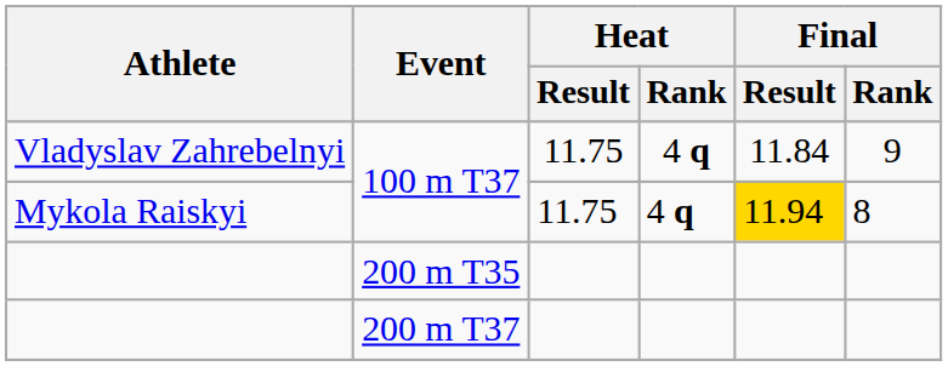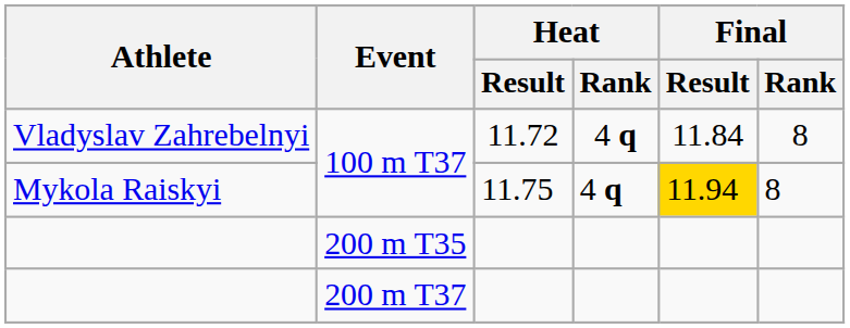Vladyslav Zahrebelnyi | Heat / Result: 11.75 -> 11.72
Vladyslav Zahrebelnyi | Final / Rank: 9 -> 8
